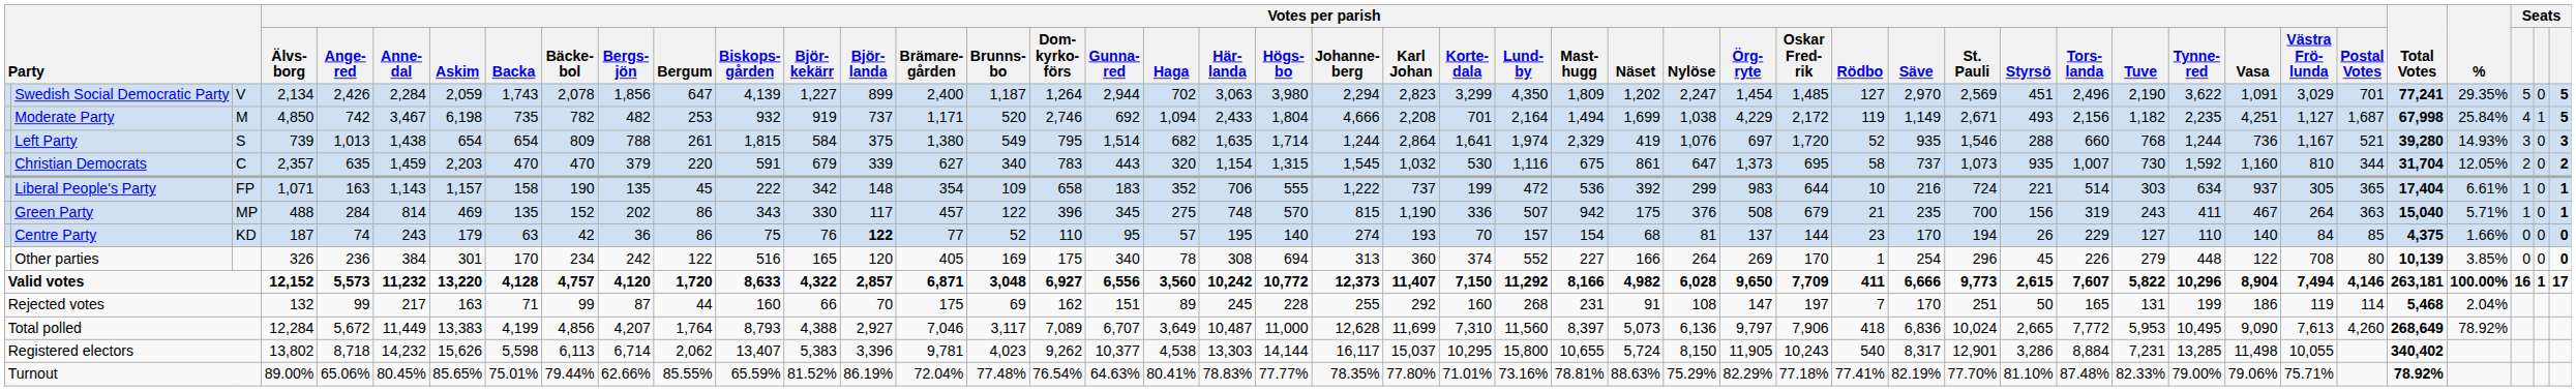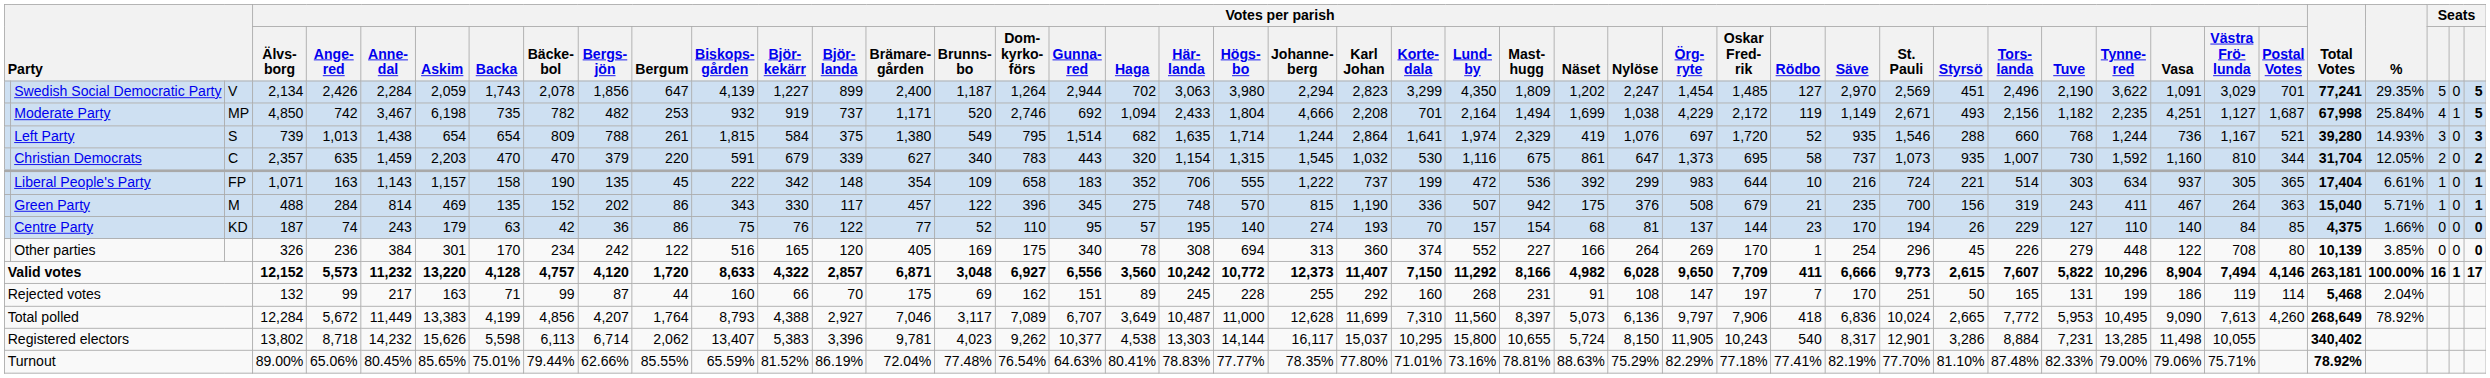Moderate Party | column 3: M -> MP
Green Party | column 3: MP -> M
Centre Party | Votes per parish / Björ- landa: bold -> normal
